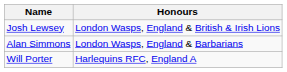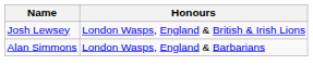- row: Will Porter | Harlequins RFC, England A
